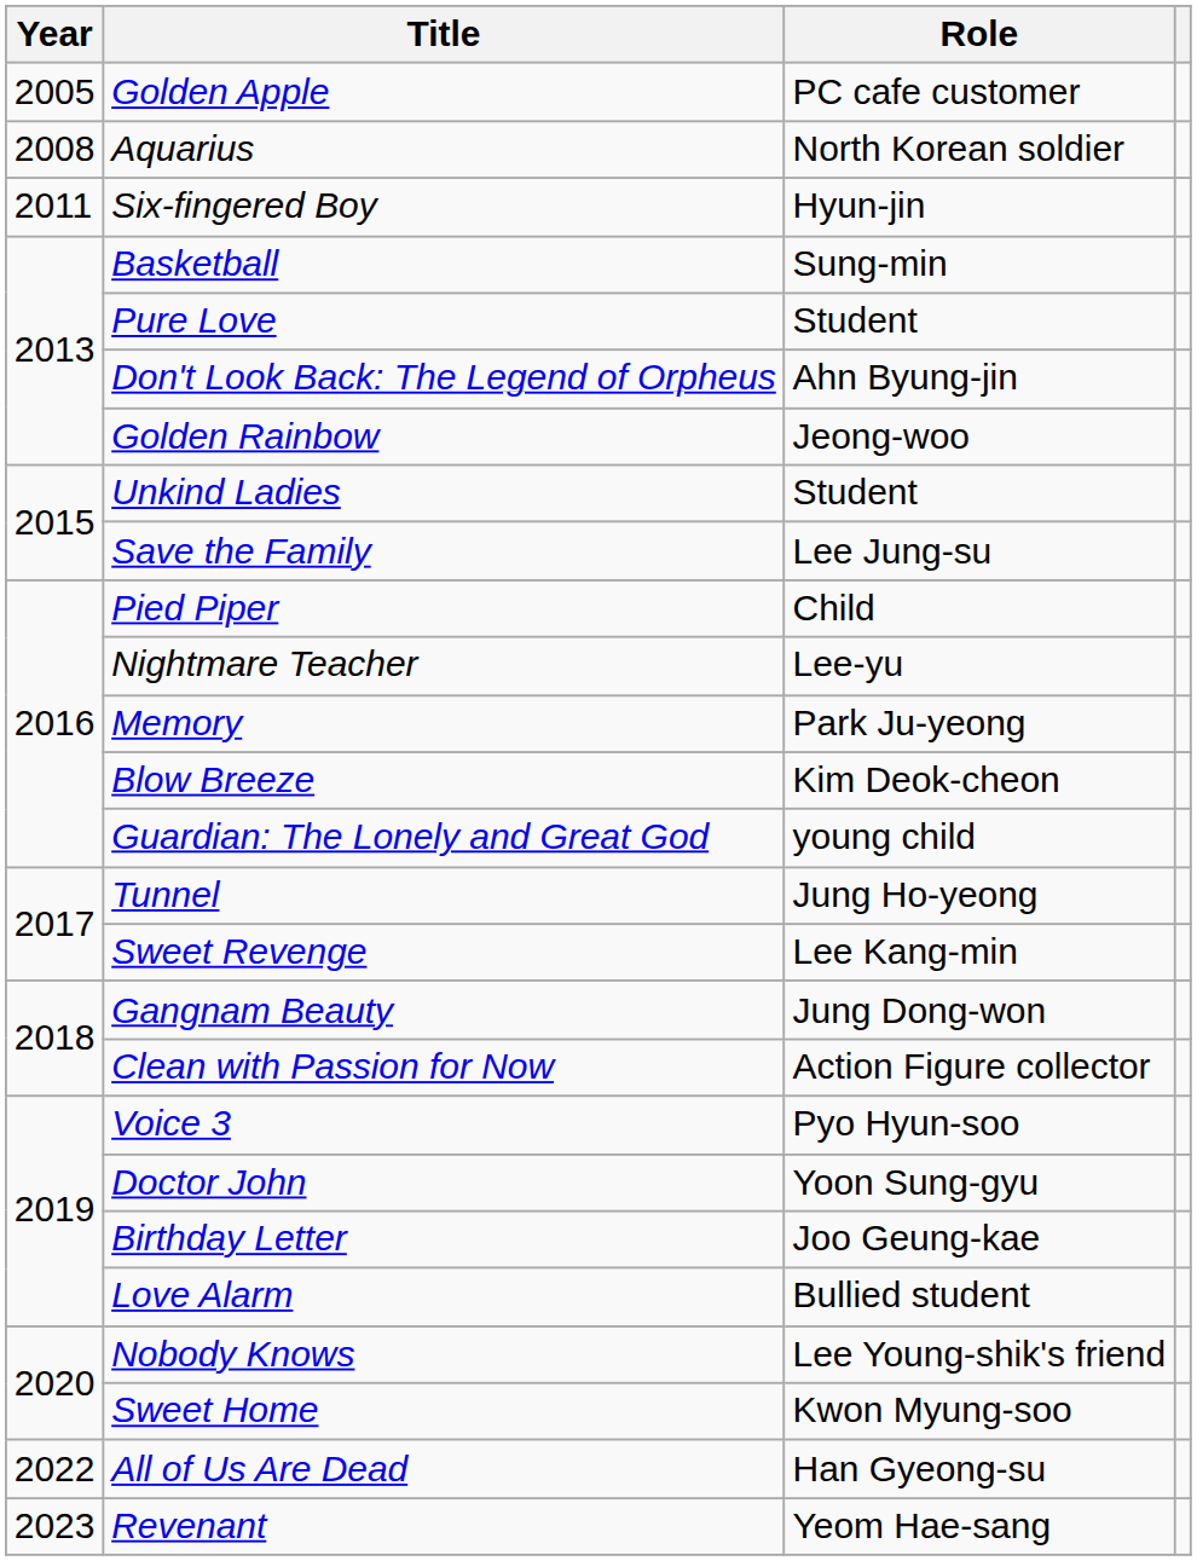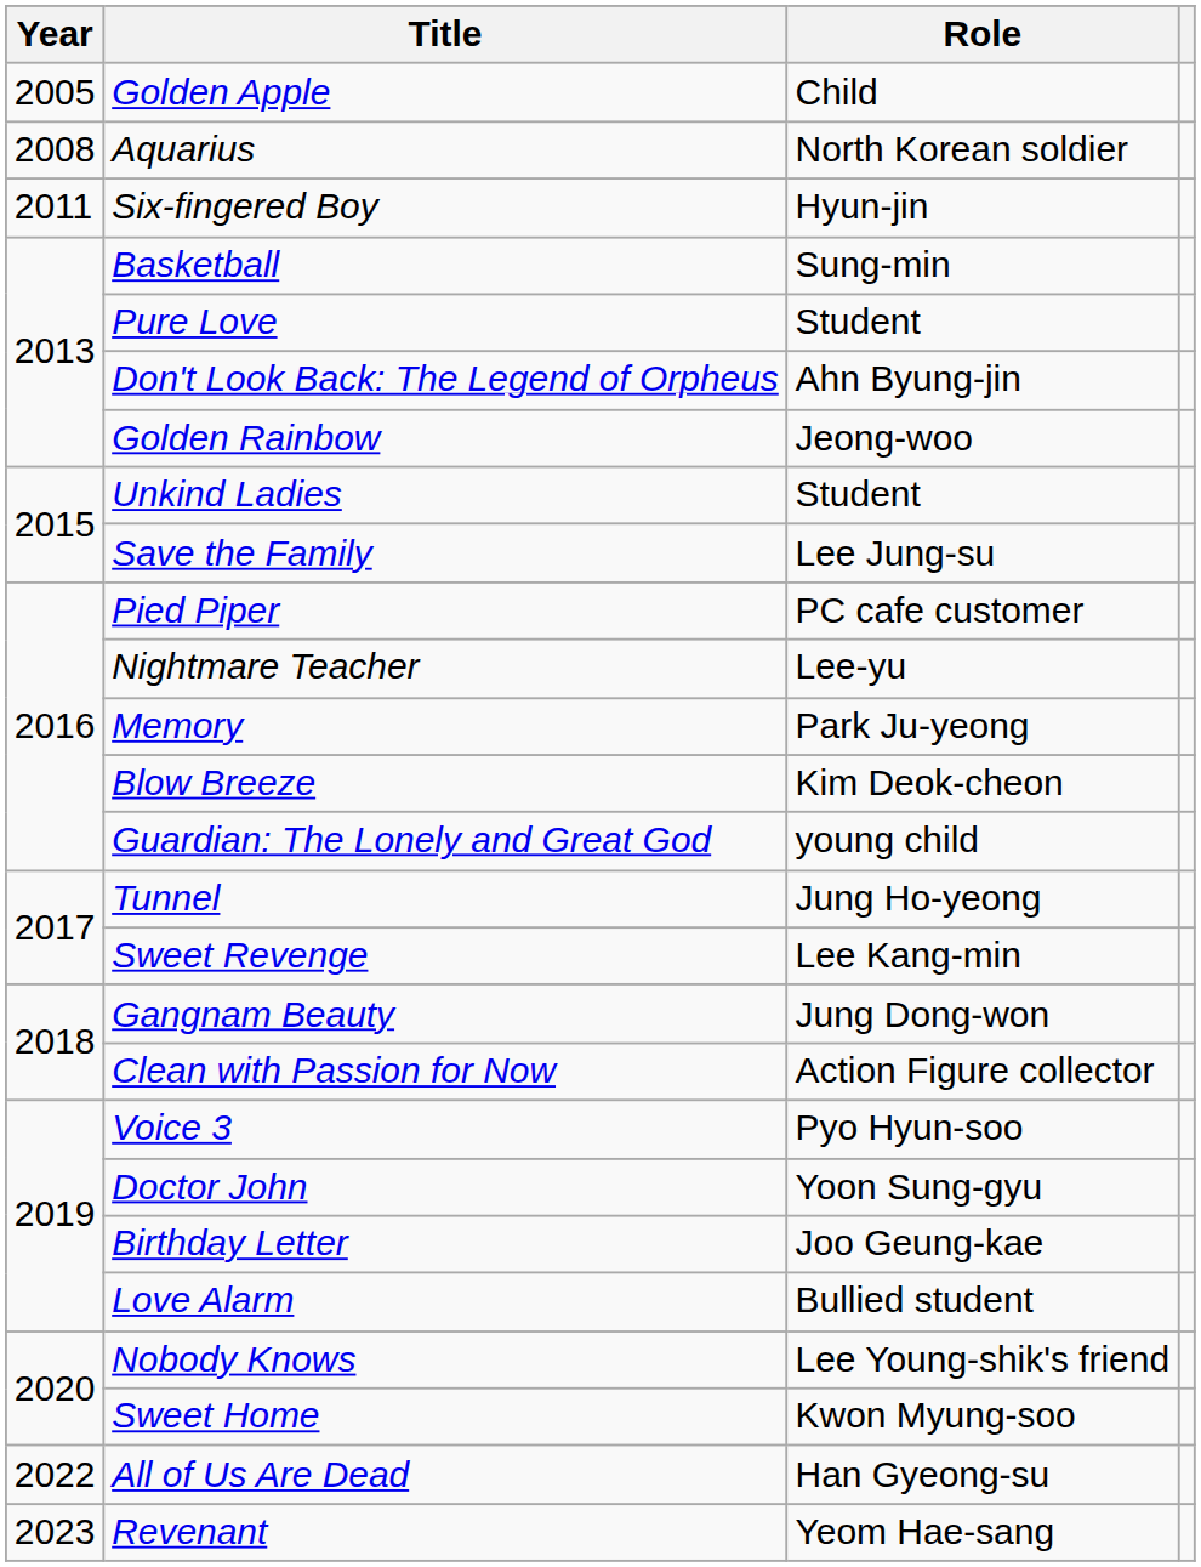Golden Apple | Role: PC cafe customer -> Child
Pied Piper | Role: Child -> PC cafe customer
